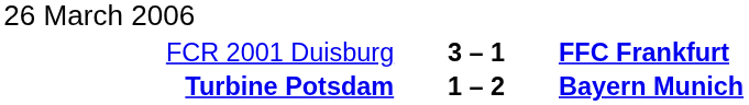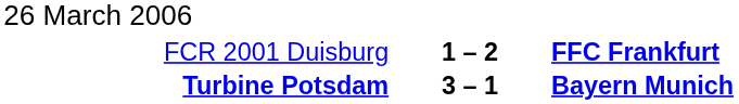FCR 2001 Duisburg | column 2: 3 – 1 -> 1 – 2
Turbine Potsdam | column 2: 1 – 2 -> 3 – 1
